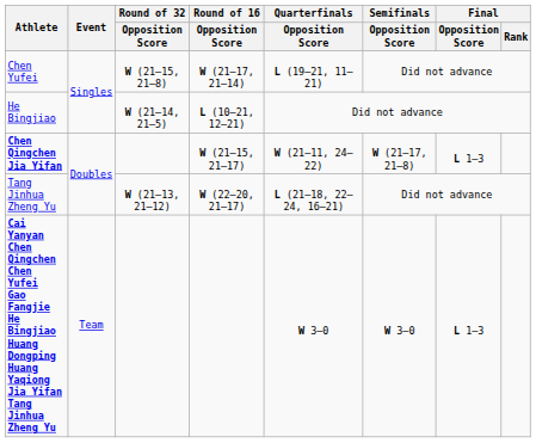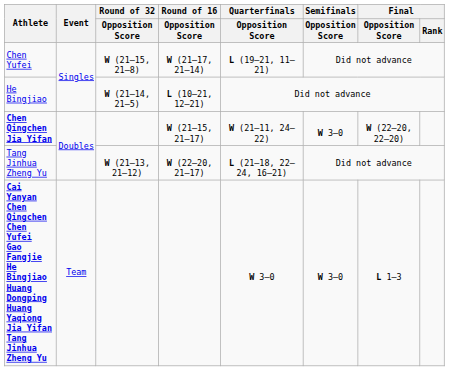Chen Qingchen Jia Yifan | Semifinals / Opposition Score: W (21–17, 21–8) -> W 3–0
Chen Qingchen Jia Yifan | Final / Opposition Score: L 1–3 -> W (22–20, 22–20)
